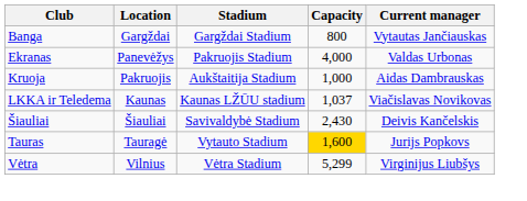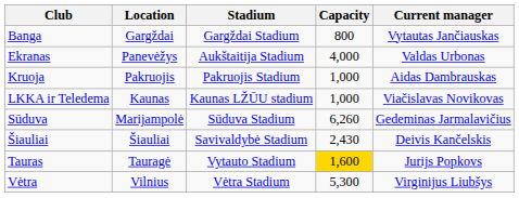Ekranas | Stadium: Pakruojis Stadium -> Aukštaitija Stadium
Kruoja | Stadium: Aukštaitija Stadium -> Pakruojis Stadium
LKKA ir Teledema | Capacity: 1,037 -> 1,000
+ row: Sūduva | Marijampolė | Sūduva Stadium | 6,260 | Gedeminas Jarmalavičius
Vėtra | Capacity: 5,299 -> 5,300
